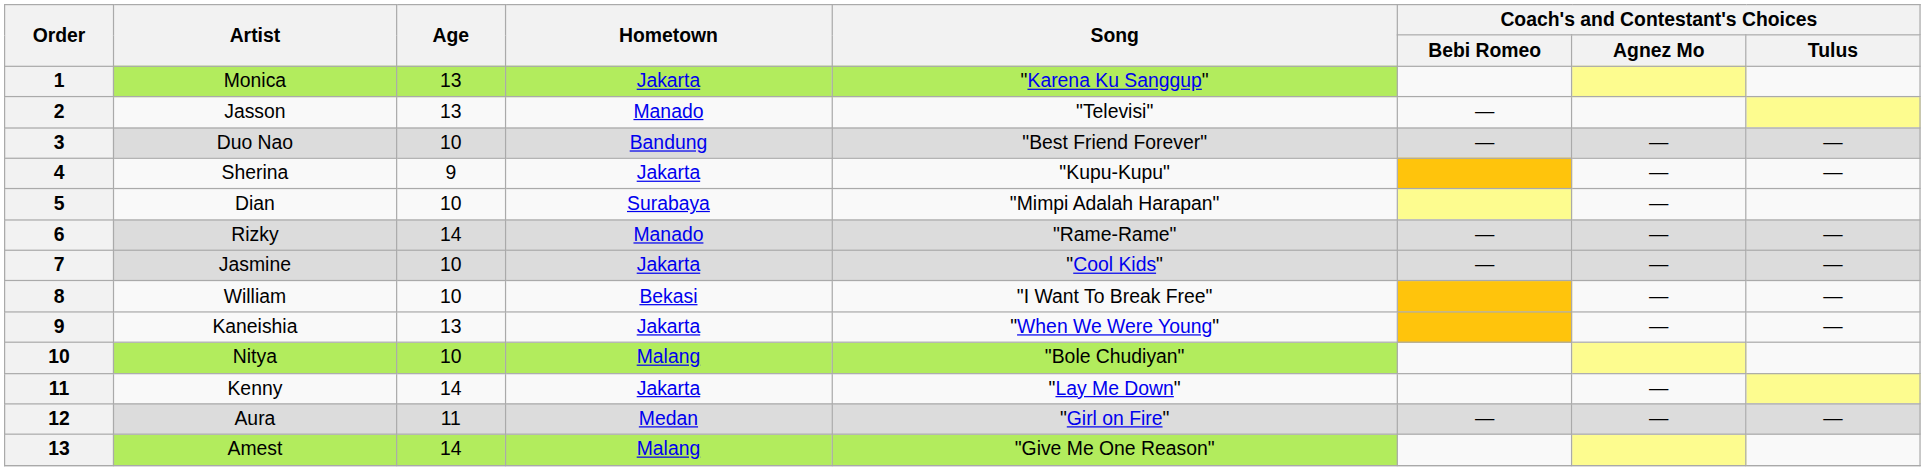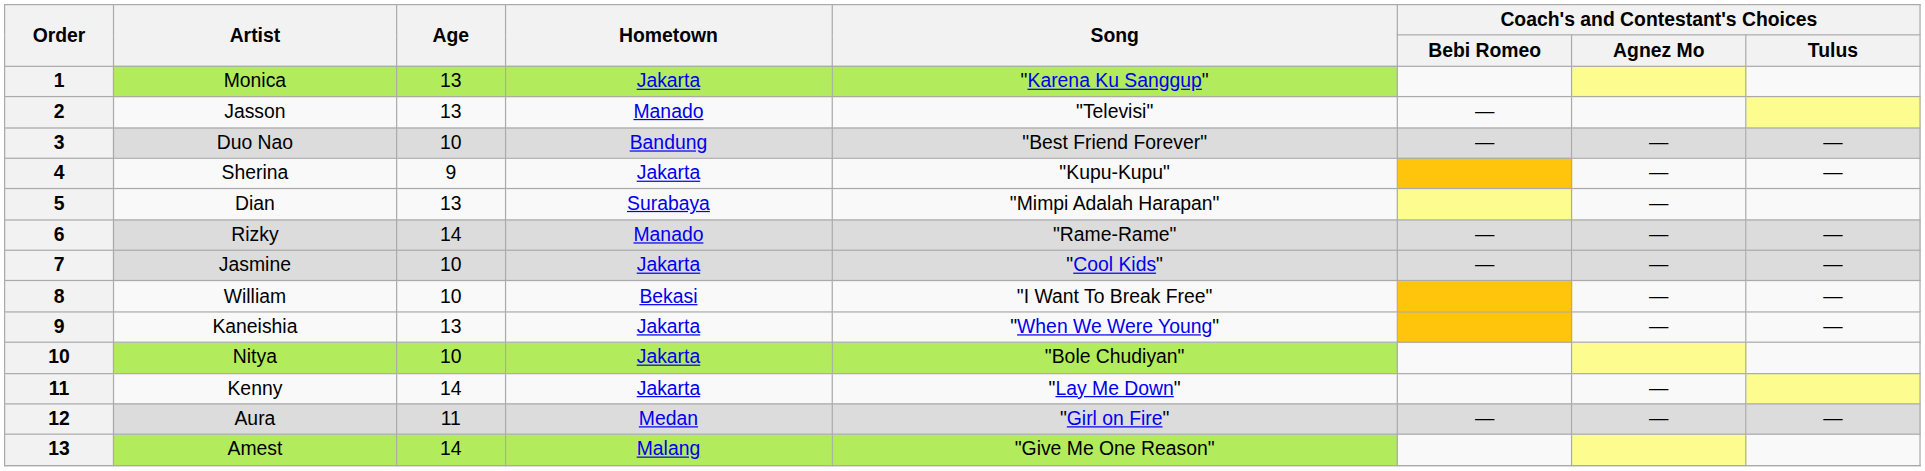Dian | Age: 10 -> 13
Nitya | Hometown: Malang -> Jakarta
